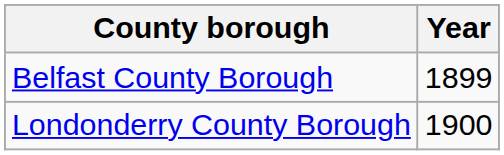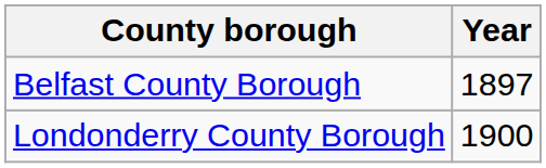Belfast County Borough | Year: 1899 -> 1897
